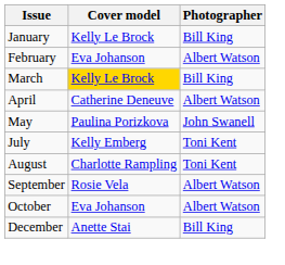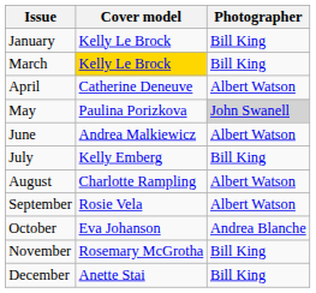- row: February | Eva Johanson | Albert Watson
May | Photographer: no background -> lightgrey background
+ row: June | Andrea Malkiewicz | Albert Watson
July | Photographer: Toni Kent -> Bill King
August | Photographer: Toni Kent -> Albert Watson
October | Photographer: Albert Watson -> Andrea Blanche
+ row: November | Rosemary McGrotha | Bill King
